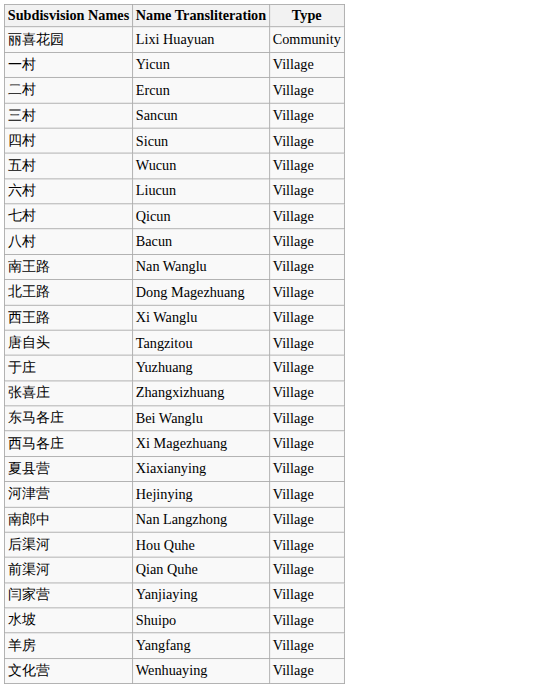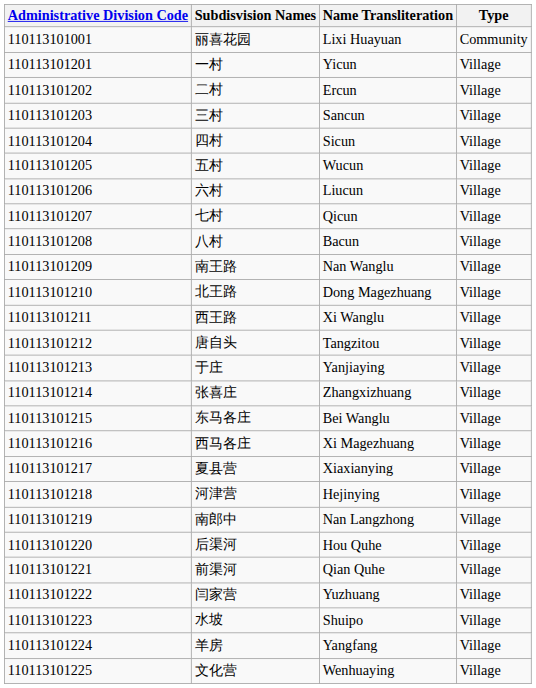+ column: Administrative Division Code | 110113101001 | 110113101201 | 110113101202 | 110113101203 | 110113101204 | 110113101205 | 110113101206 | 110113101207 | 110113101208 | 110113101209 | 110113101210 | 110113101211 | 110113101212 | 110113101213 | 110113101214 | 110113101215 | 110113101216 | 110113101217 | 110113101218 | 110113101219 | 110113101220 | 110113101221 | 110113101222 | 110113101223 | 110113101224 | 110113101225
于庄 | Name Transliteration: Yuzhuang -> Yanjiaying
闫家营 | Name Transliteration: Yanjiaying -> Yuzhuang
